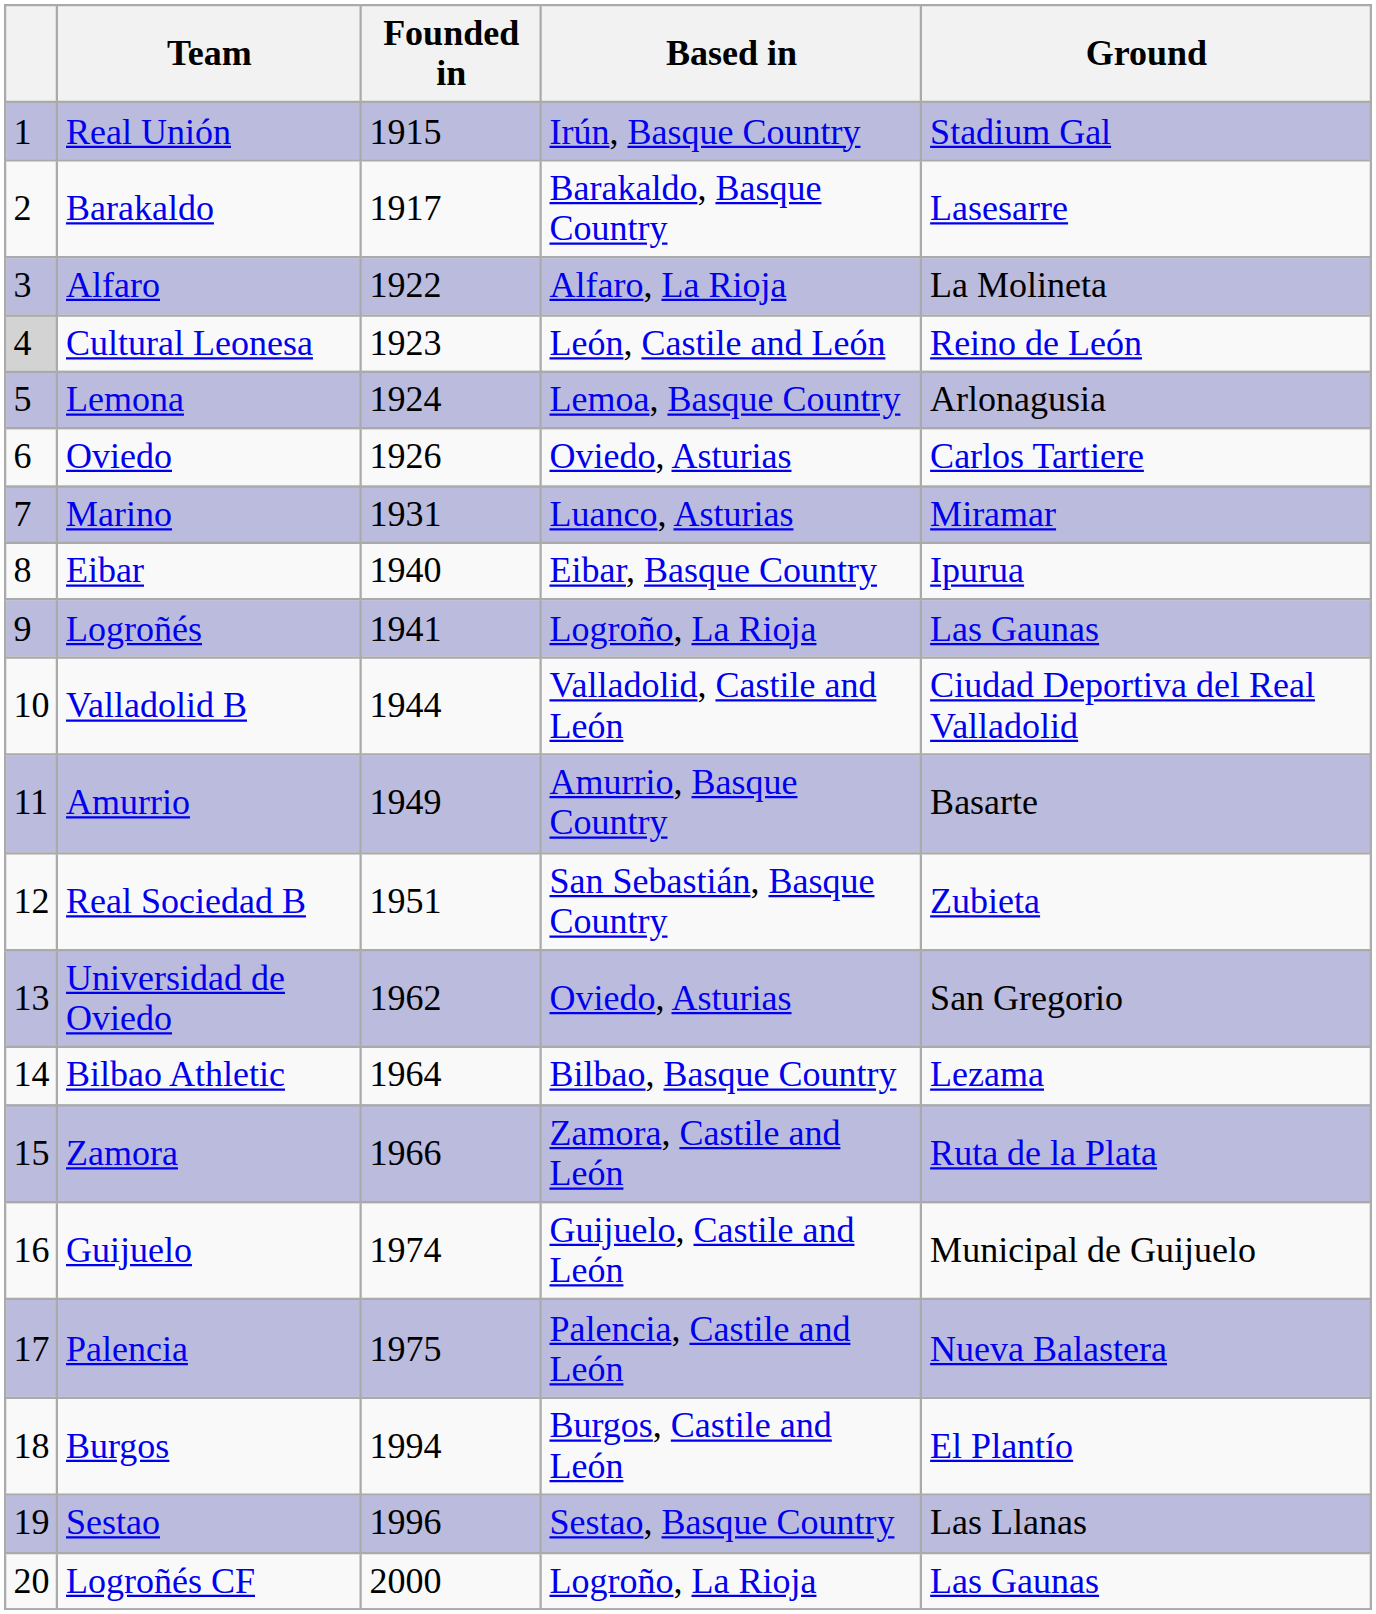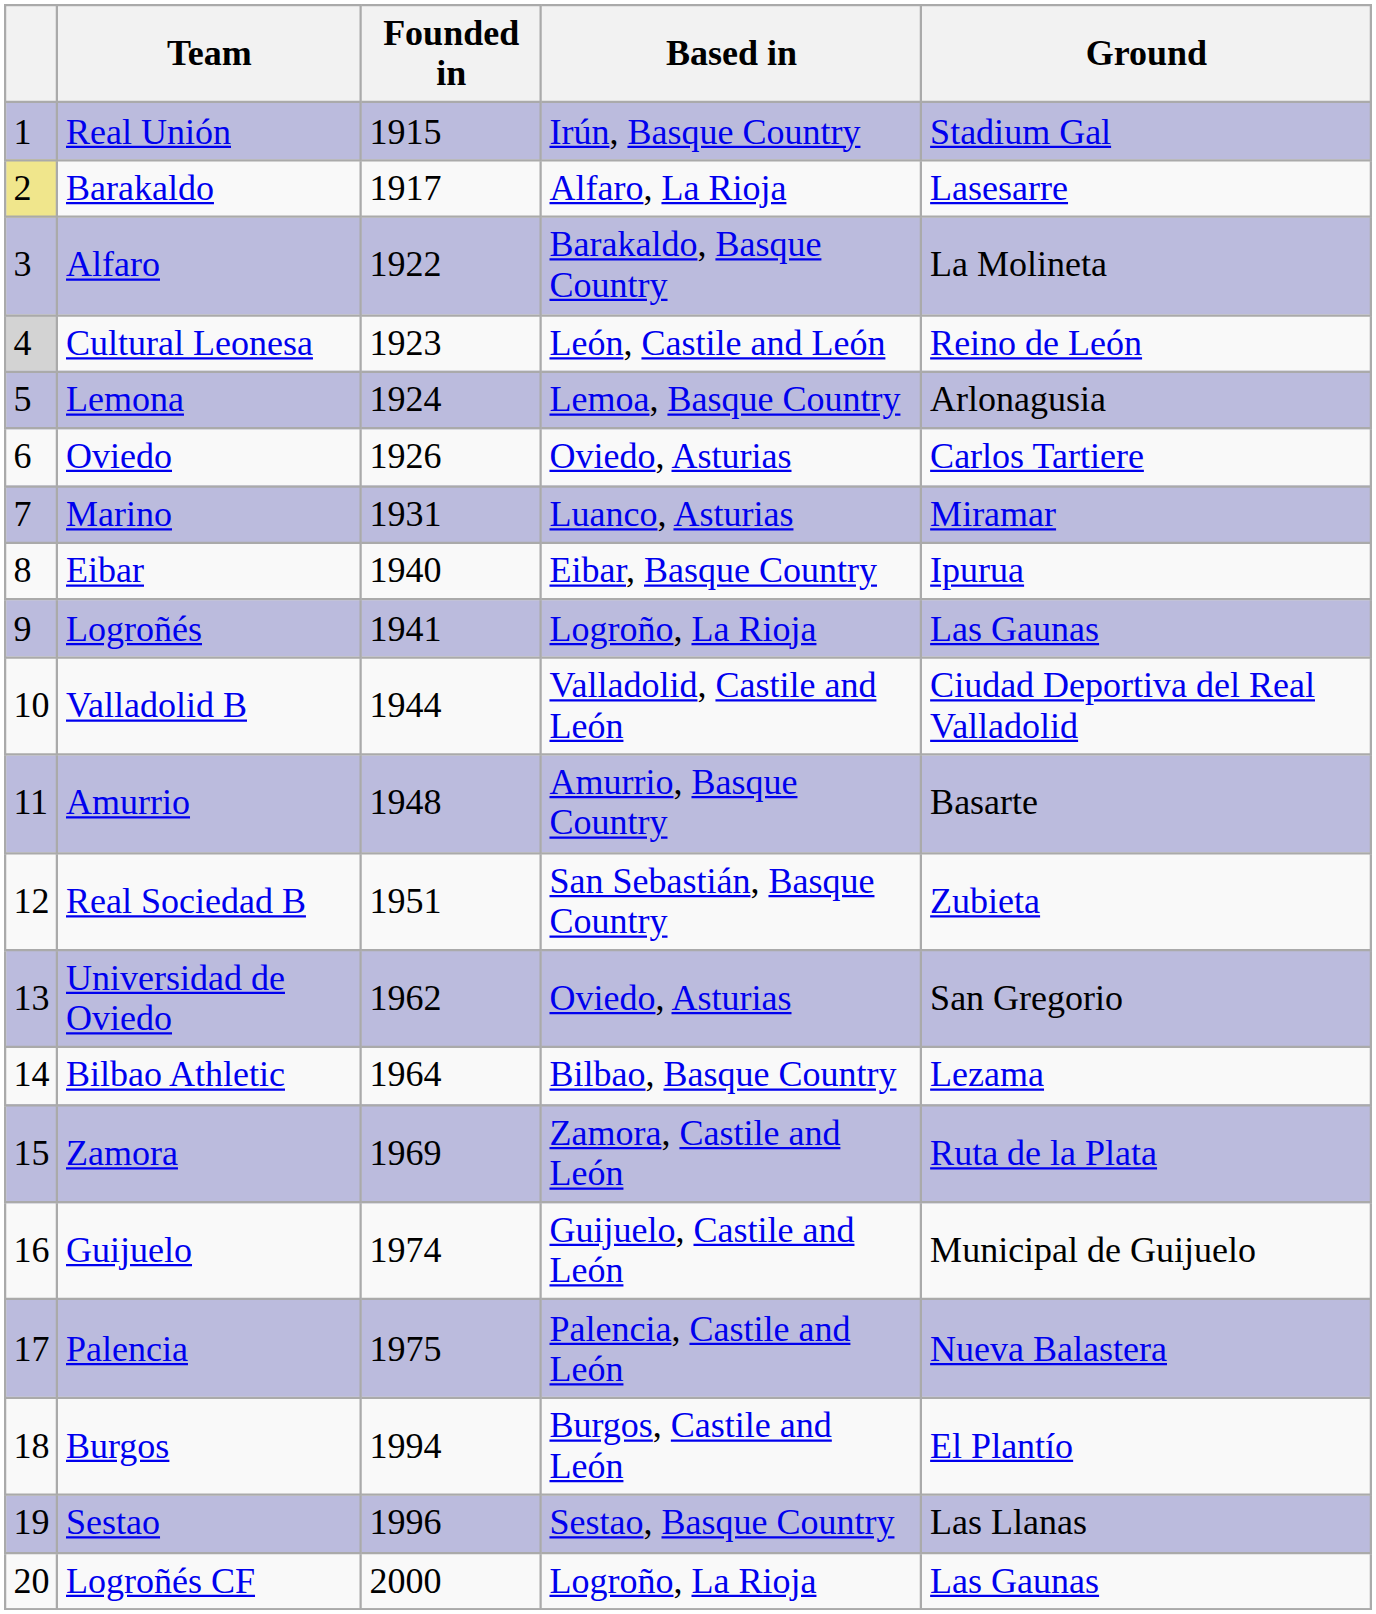Barakaldo | column 1: no background -> khaki background
Barakaldo | Based in: Barakaldo, Basque Country -> Alfaro, La Rioja
Alfaro | Based in: Alfaro, La Rioja -> Barakaldo, Basque Country
Amurrio | Founded in: 1949 -> 1948
Zamora | Founded in: 1966 -> 1969
